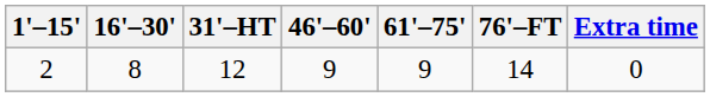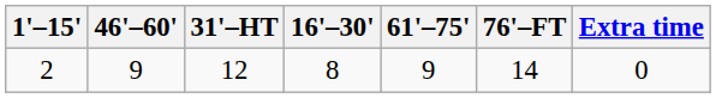columns swapped: 16'–30' <-> 46'–60'
